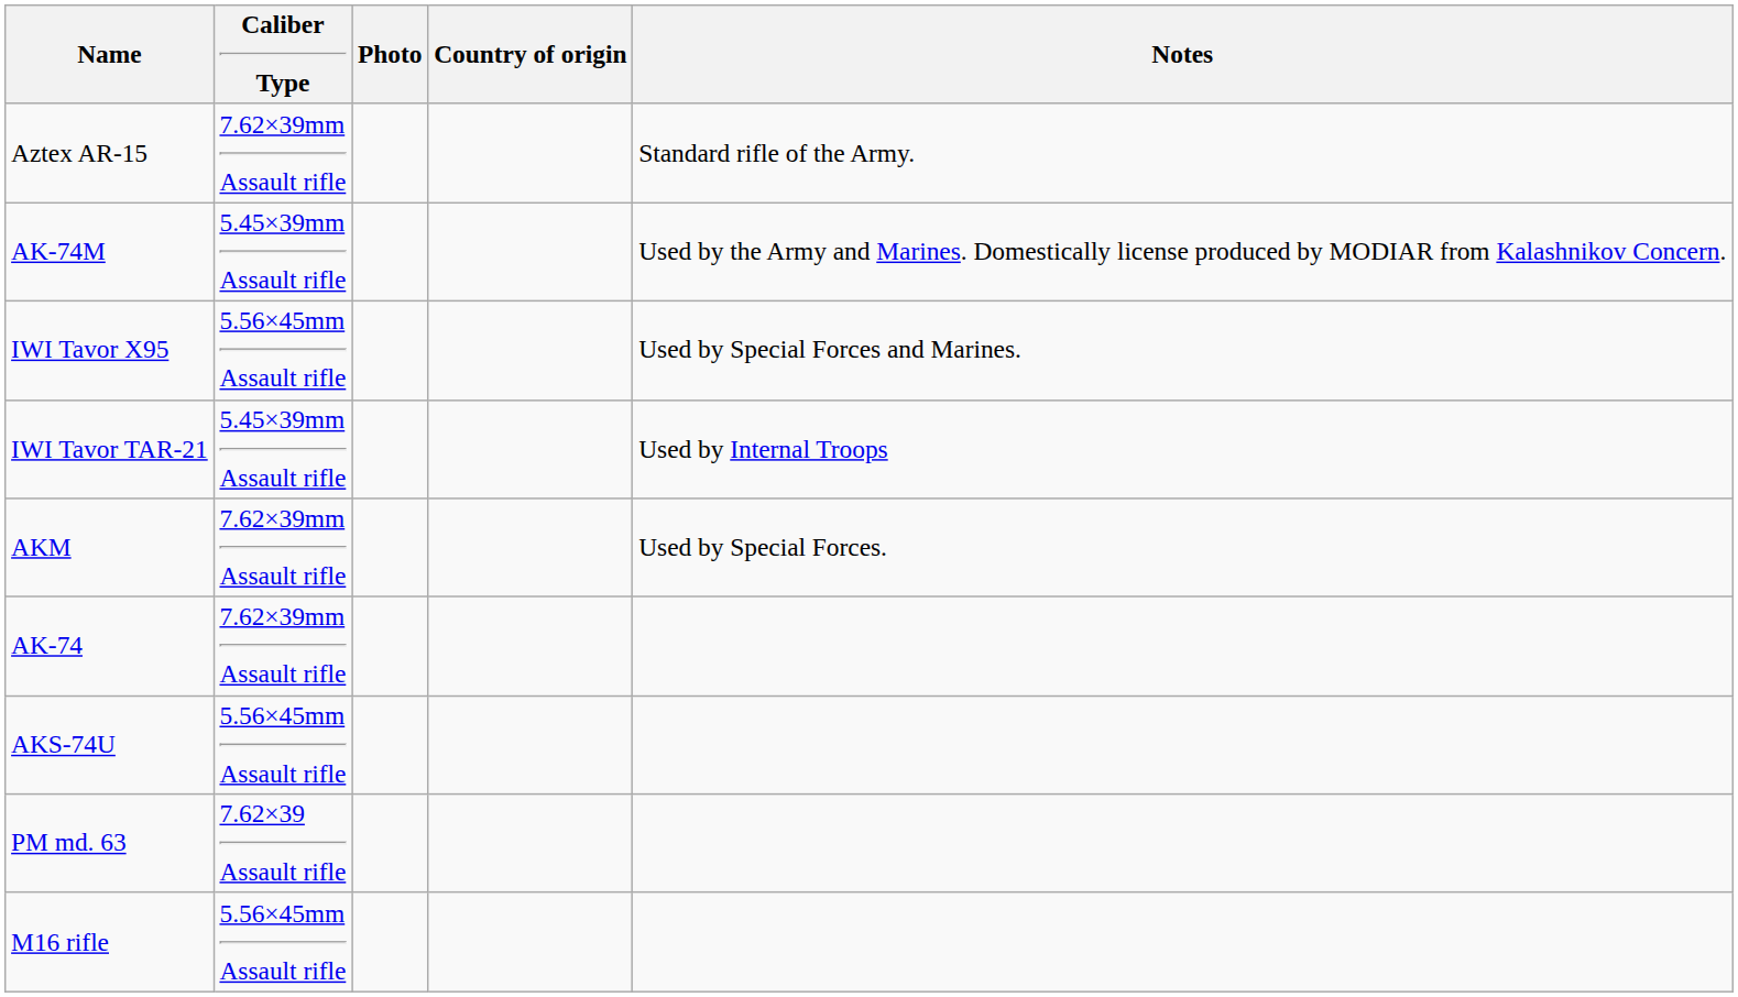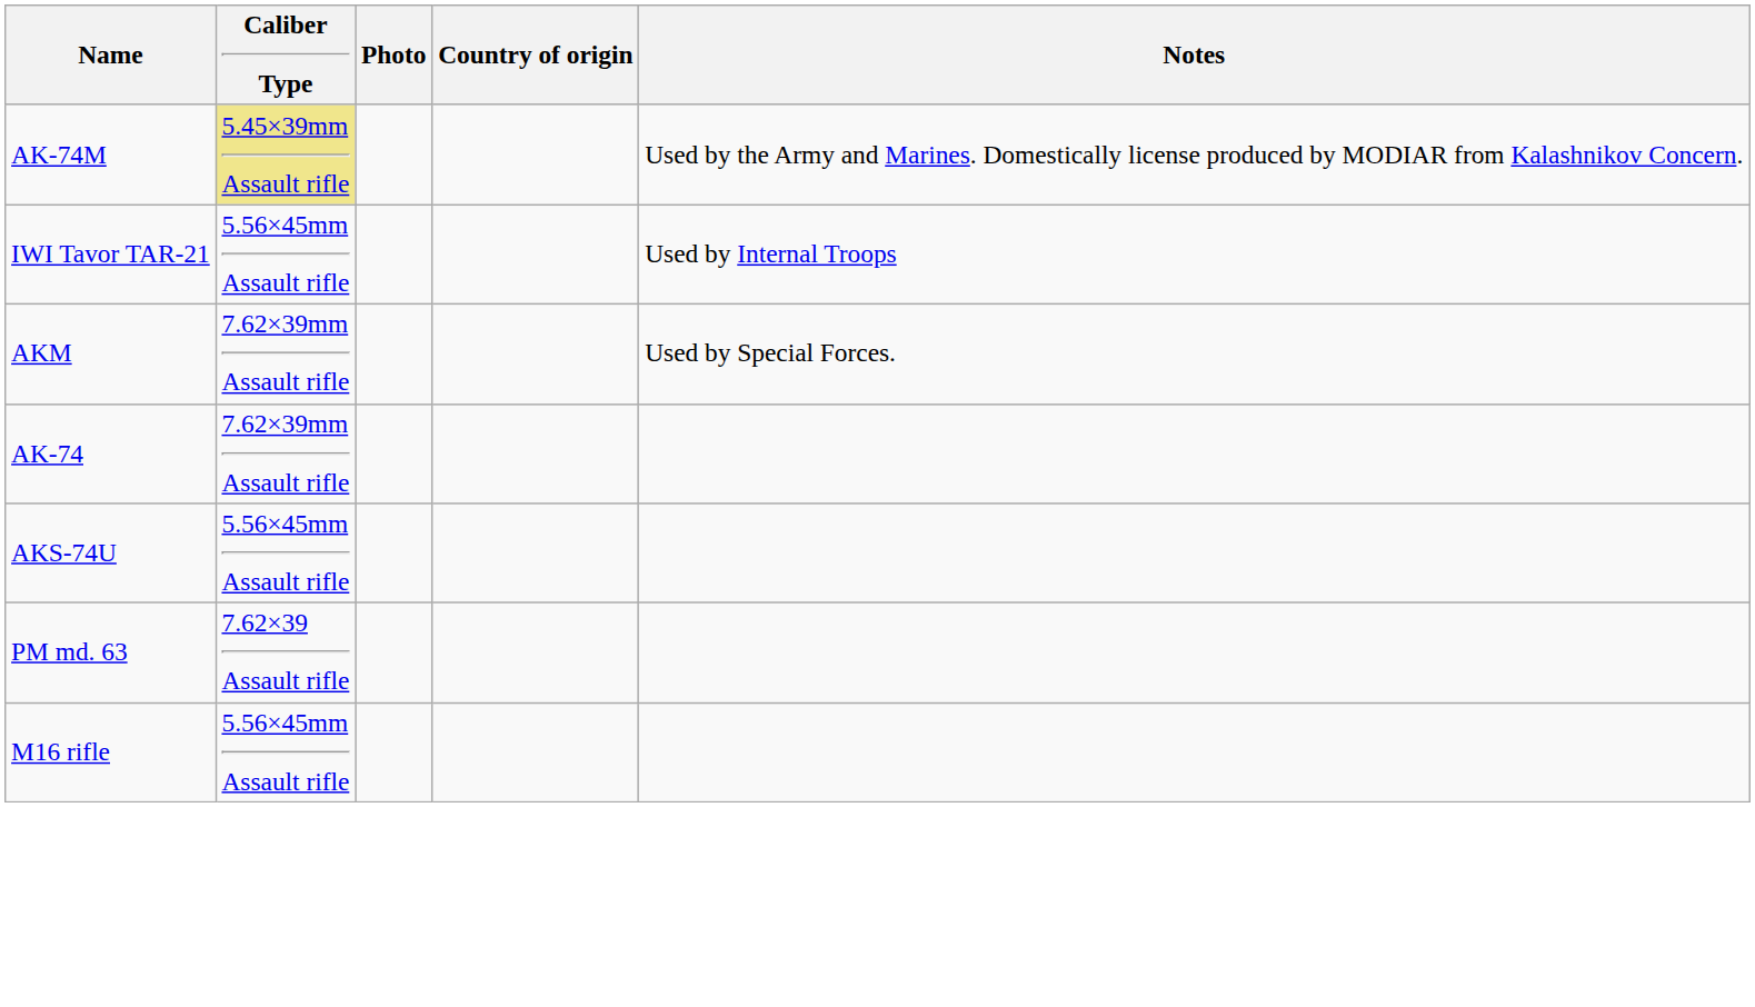- row: Aztex AR-15 | 7.62×39mm Assault rifle | Standard rifle of the Army.
AK-74M | Caliber Type: no background -> khaki background
- row: IWI Tavor X95 | 5.56×45mm Assault rifle | Used by Special Forces and Marines.
IWI Tavor TAR-21 | Caliber Type: 5.45×39mm Assault rifle -> 5.56×45mm Assault rifle
